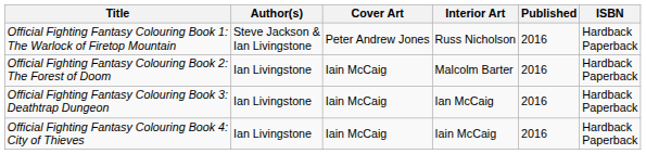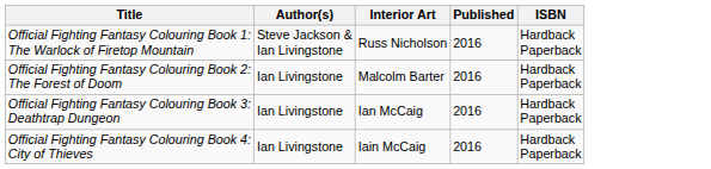- column: Cover Art | Peter Andrew Jones | Iain McCaig | Iain McCaig | Iain McCaig
